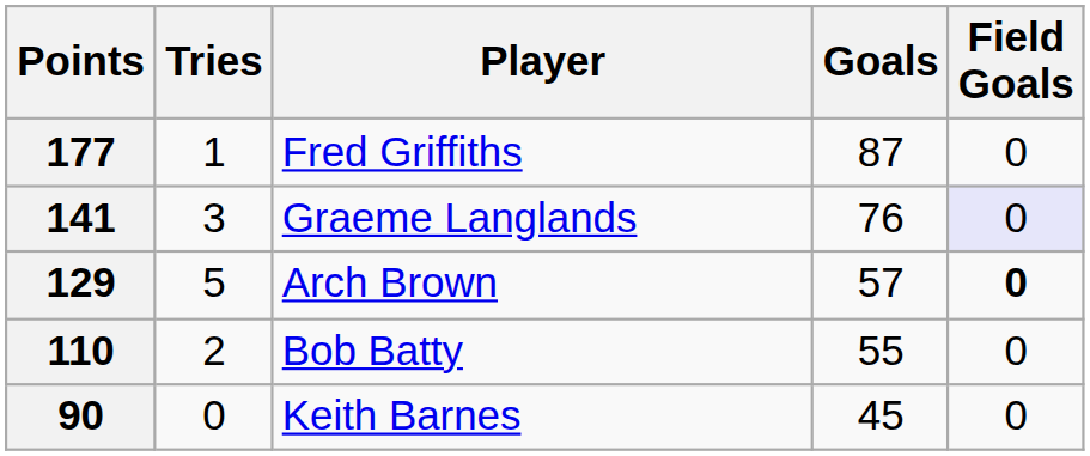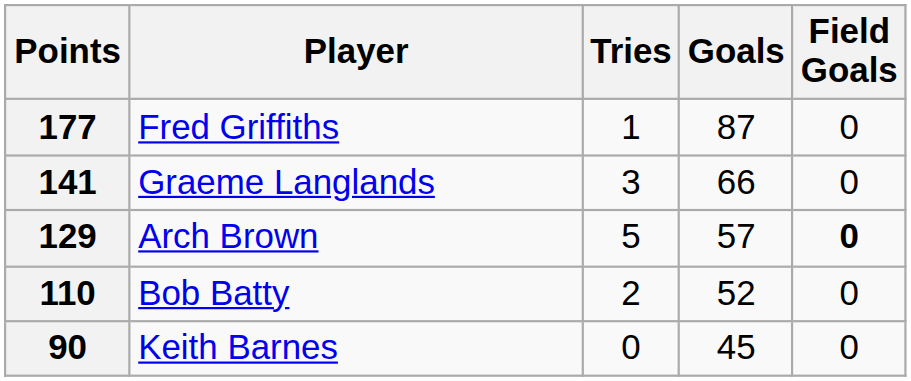columns swapped: Player <-> Tries
141 | Goals: 76 -> 66
141 | Field Goals: lavender background -> no background
110 | Goals: 55 -> 52
